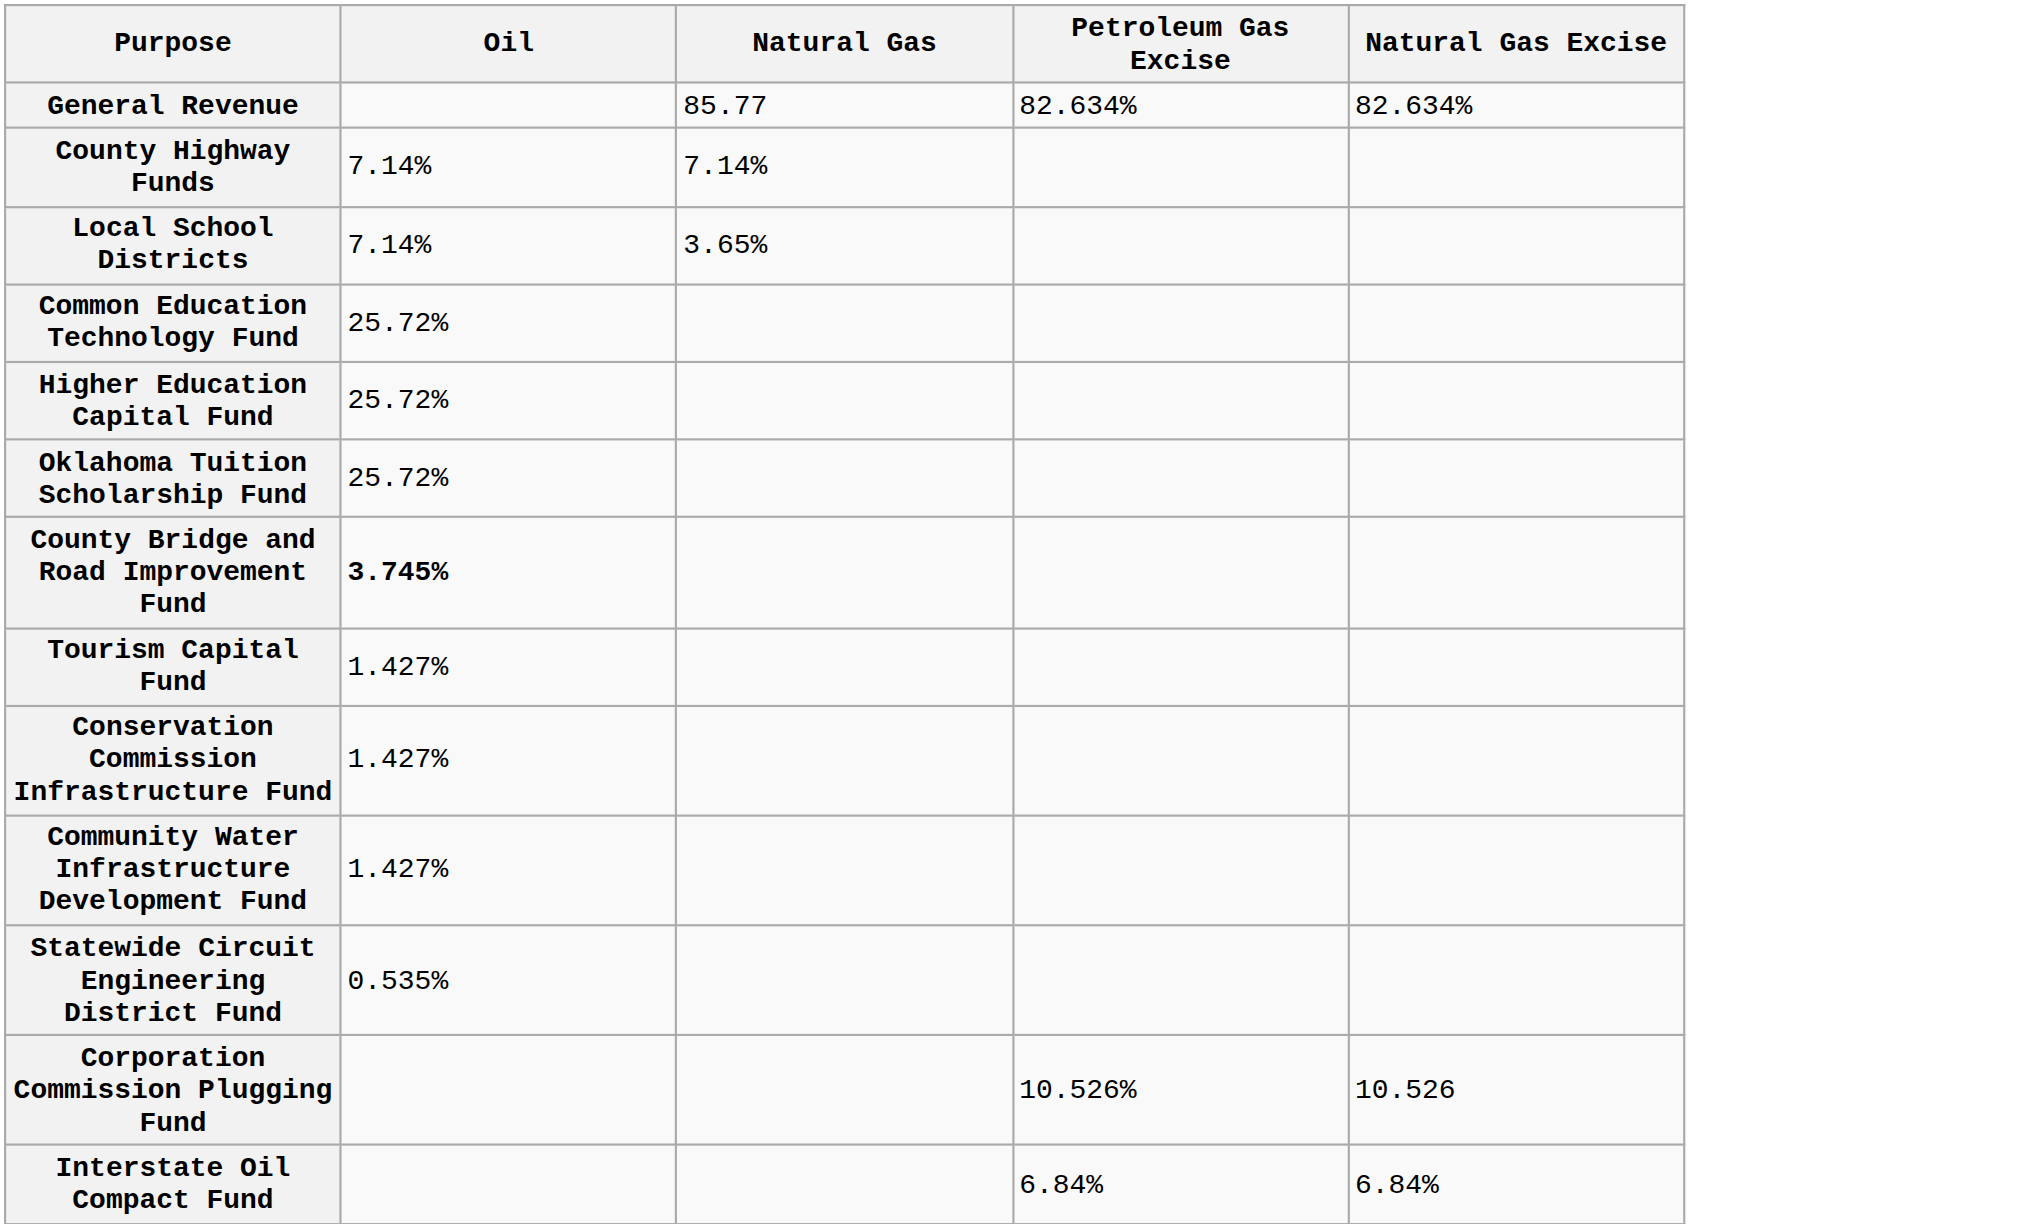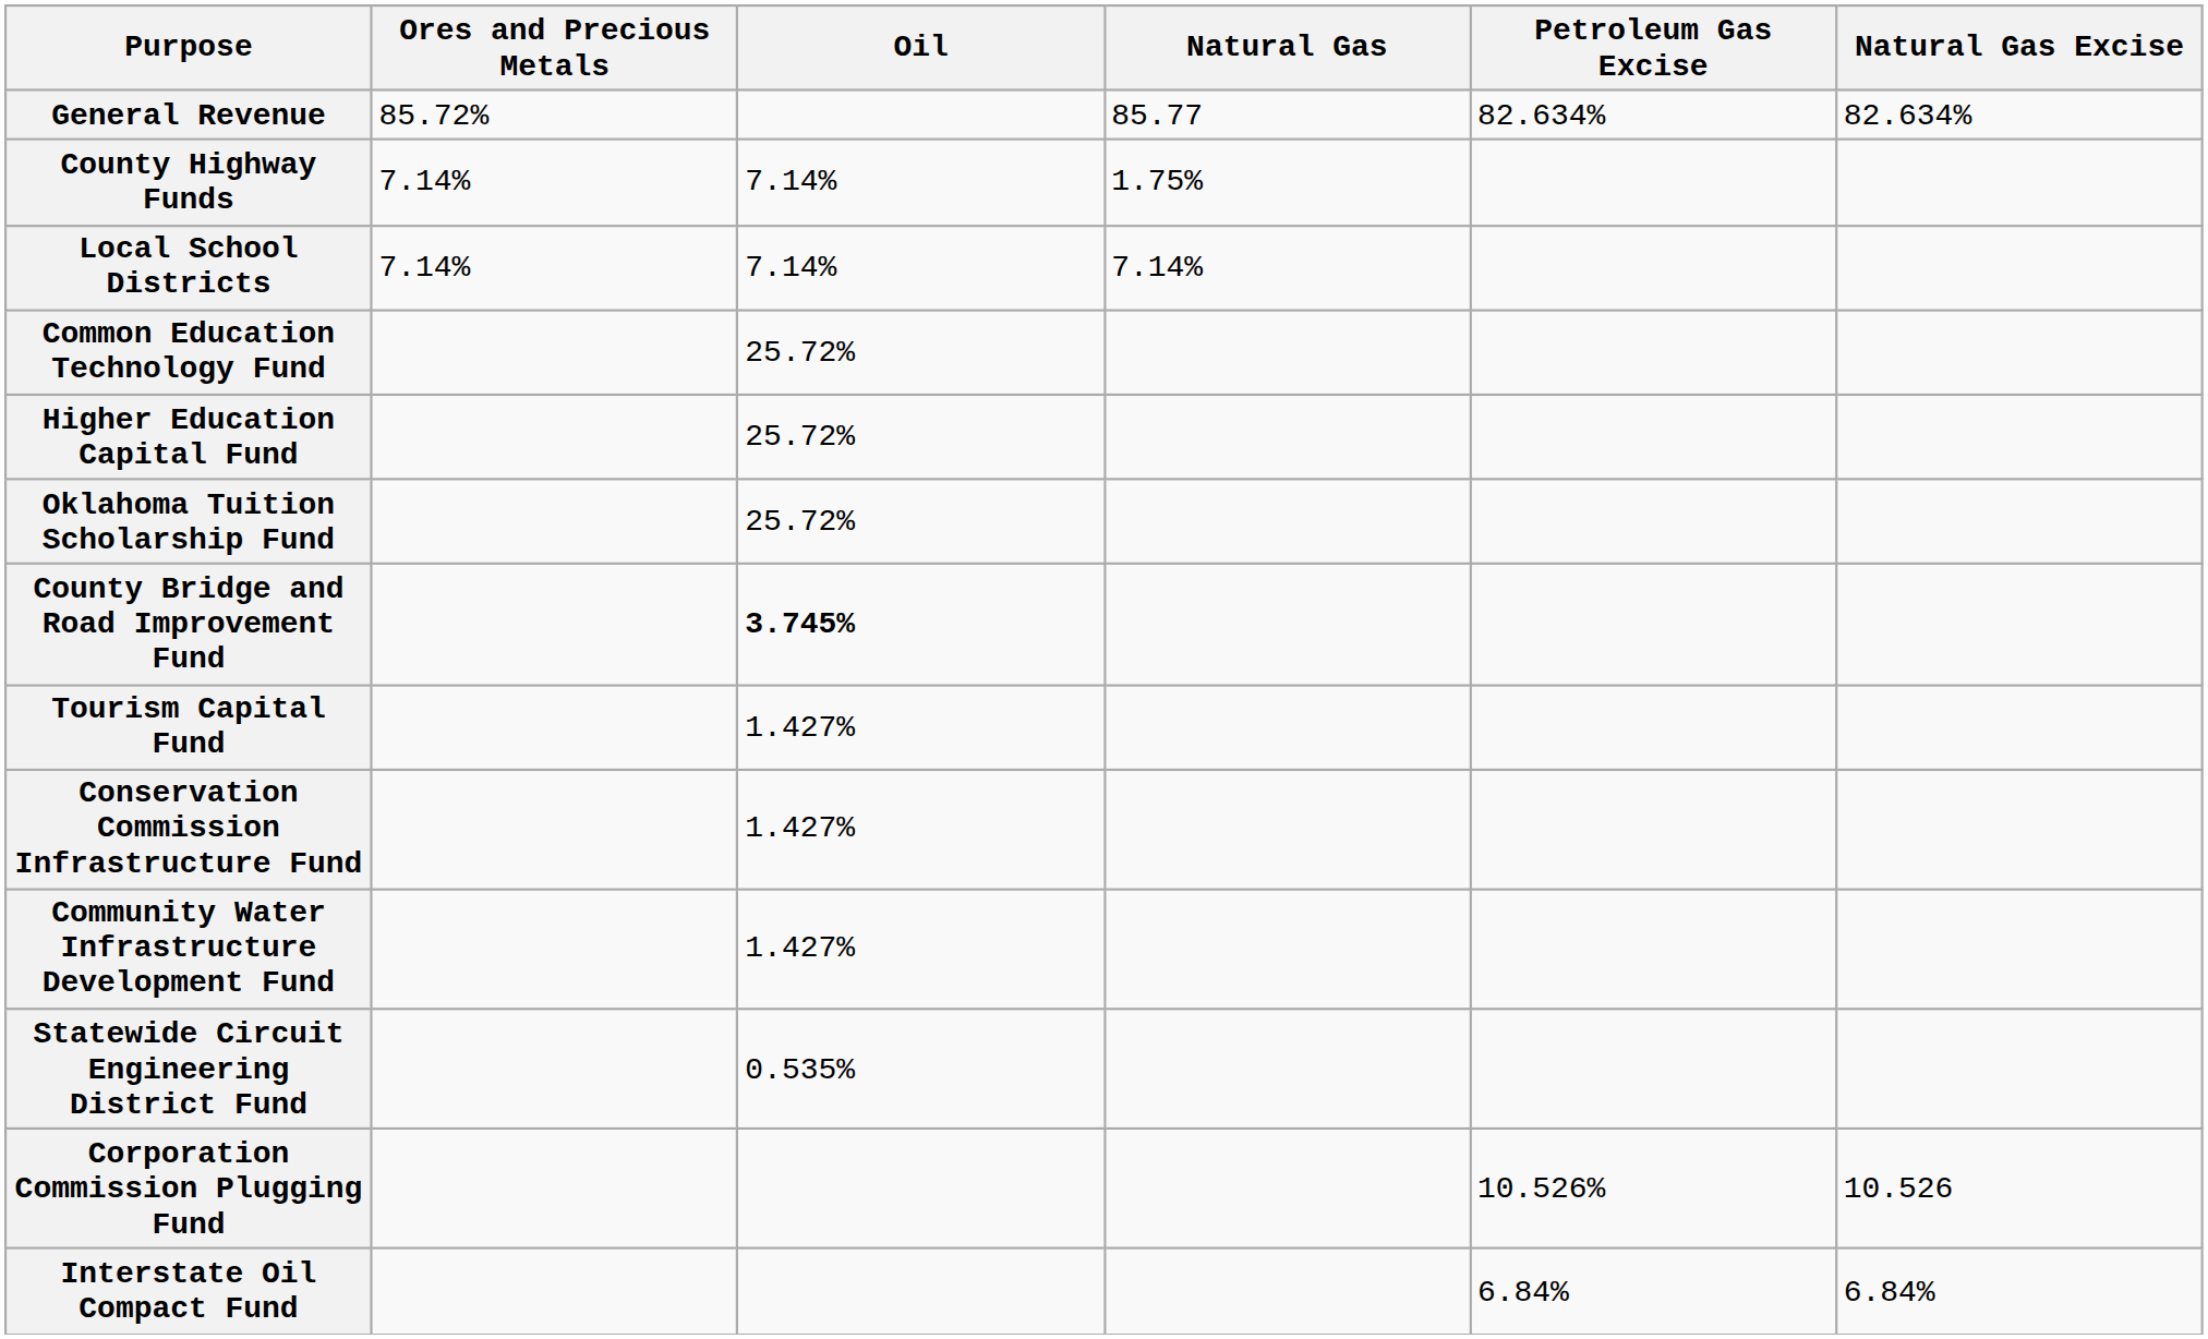+ column: Ores and Precious Metals | 85.72% | 7.14% | 7.14%
County Highway Funds | Natural Gas: 7.14% -> 1.75%
Local School Districts | Natural Gas: 3.65% -> 7.14%
